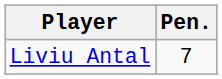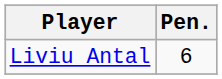Liviu Antal | Pen.: 7 -> 6
